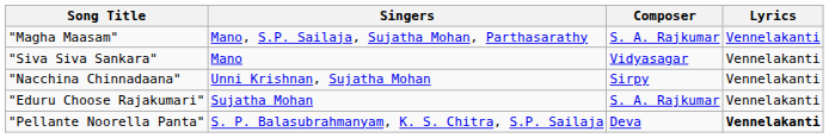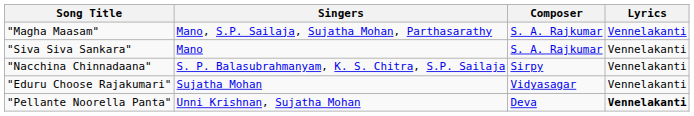"Siva Siva Sankara" | Composer: Vidyasagar -> S. A. Rajkumar
"Nacchina Chinnadaana" | Singers: Unni Krishnan, Sujatha Mohan -> S. P. Balasubrahmanyam, K. S. Chitra, S.P. Sailaja
"Eduru Choose Rajakumari" | Composer: S. A. Rajkumar -> Vidyasagar
"Pellante Noorella Panta" | Singers: S. P. Balasubrahmanyam, K. S. Chitra, S.P. Sailaja -> Unni Krishnan, Sujatha Mohan
